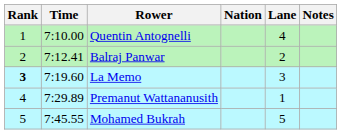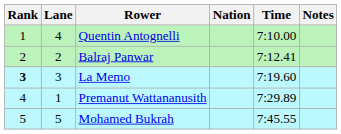columns swapped: Lane <-> Time
